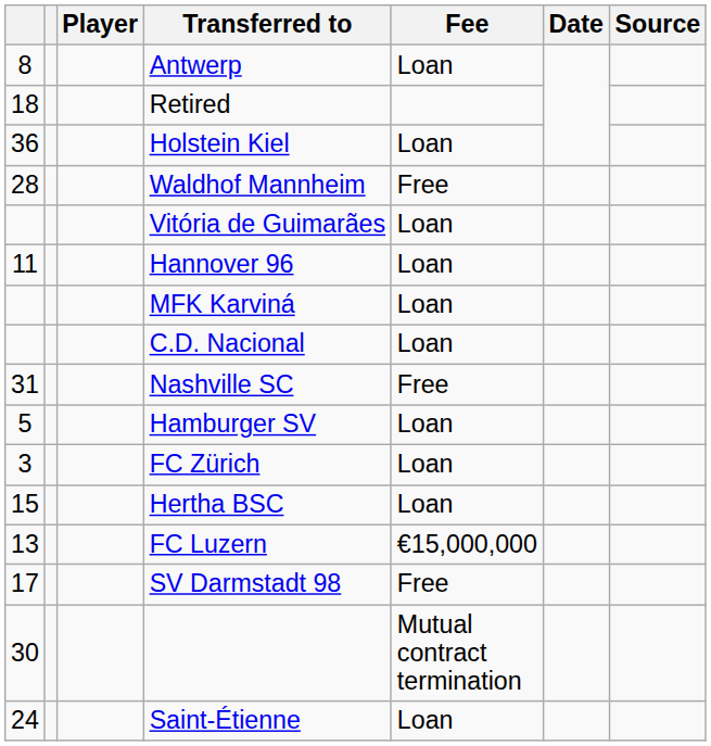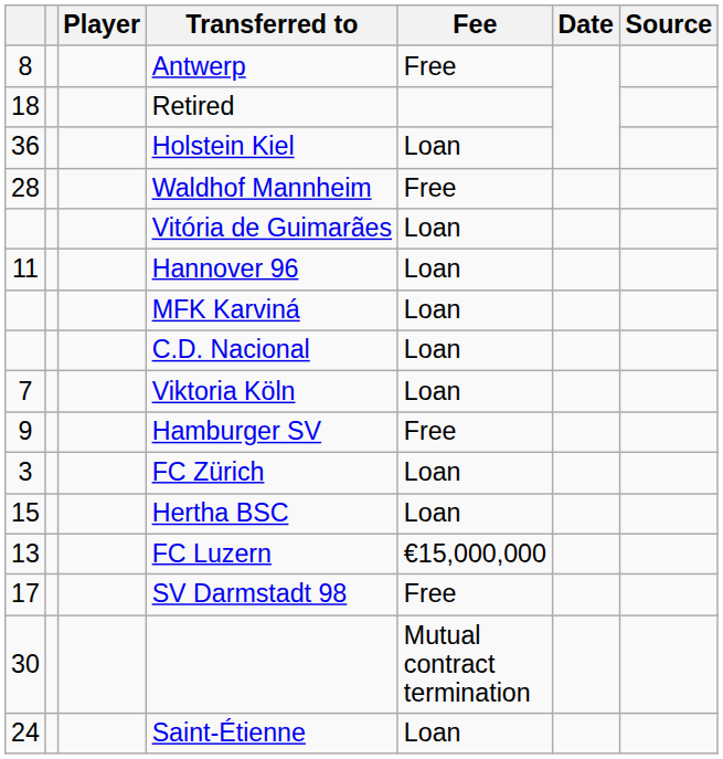Antwerp | Fee: Loan -> Free
- row: 31 | Nashville SC | Free
+ row: 7 | Viktoria Köln | Loan
Hamburger SV | column 1: 5 -> 9
Hamburger SV | Fee: Loan -> Free
